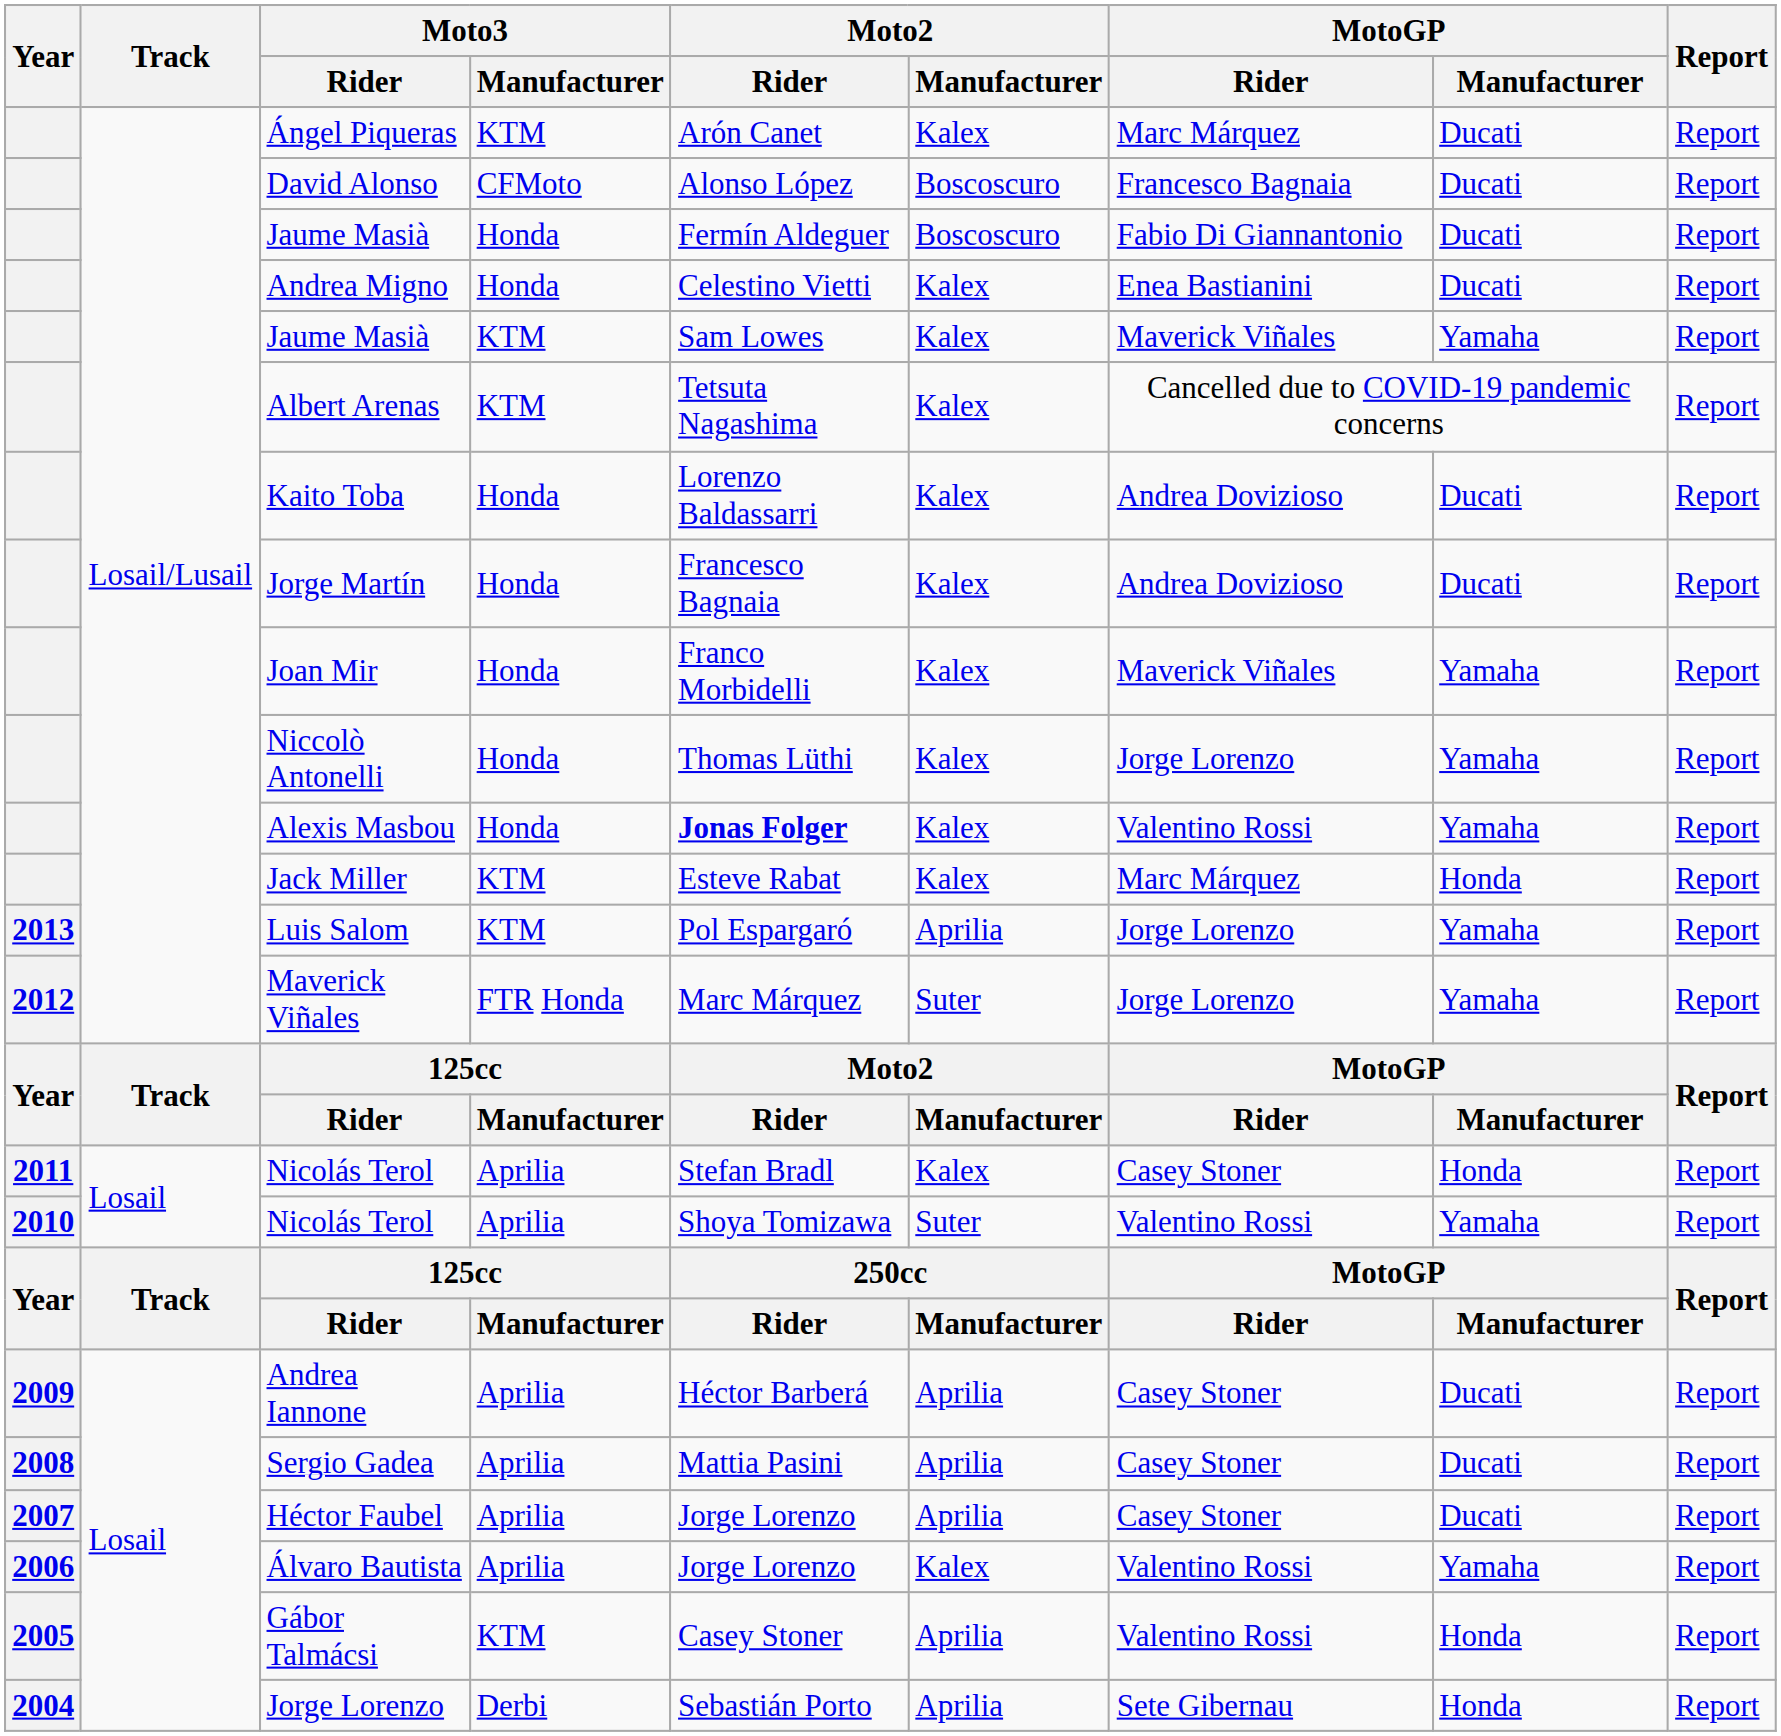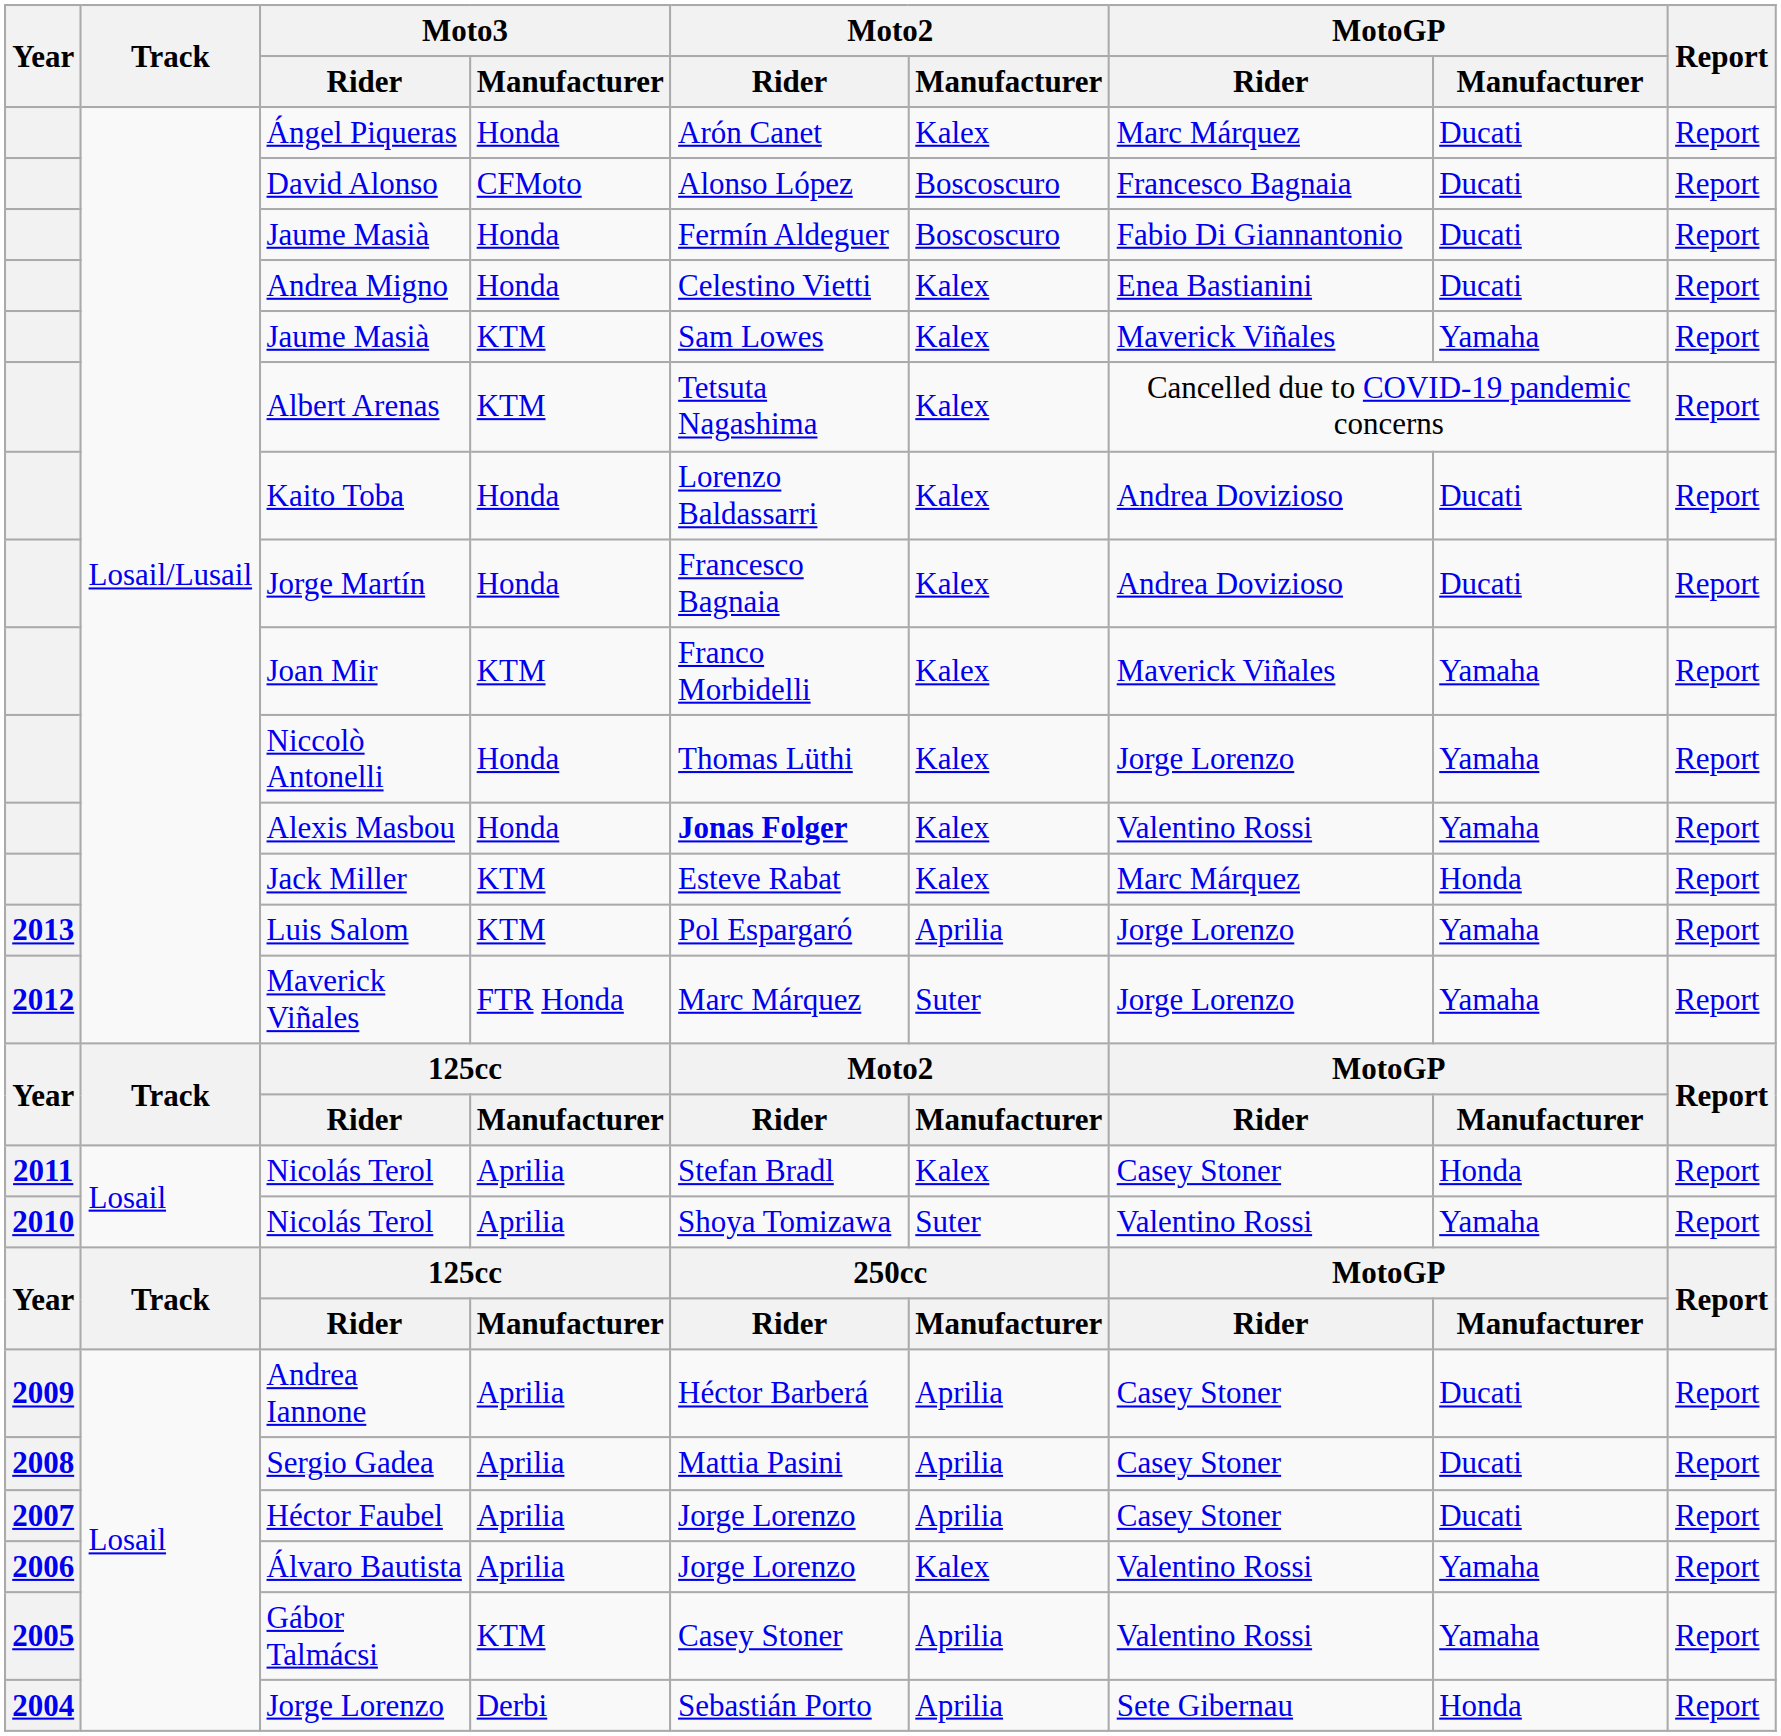Ángel Piqueras | Moto3 / Manufacturer: KTM -> Honda
Joan Mir | Moto3 / Manufacturer: Honda -> KTM
Gábor Talmácsi | MotoGP / Manufacturer: Honda -> Yamaha
